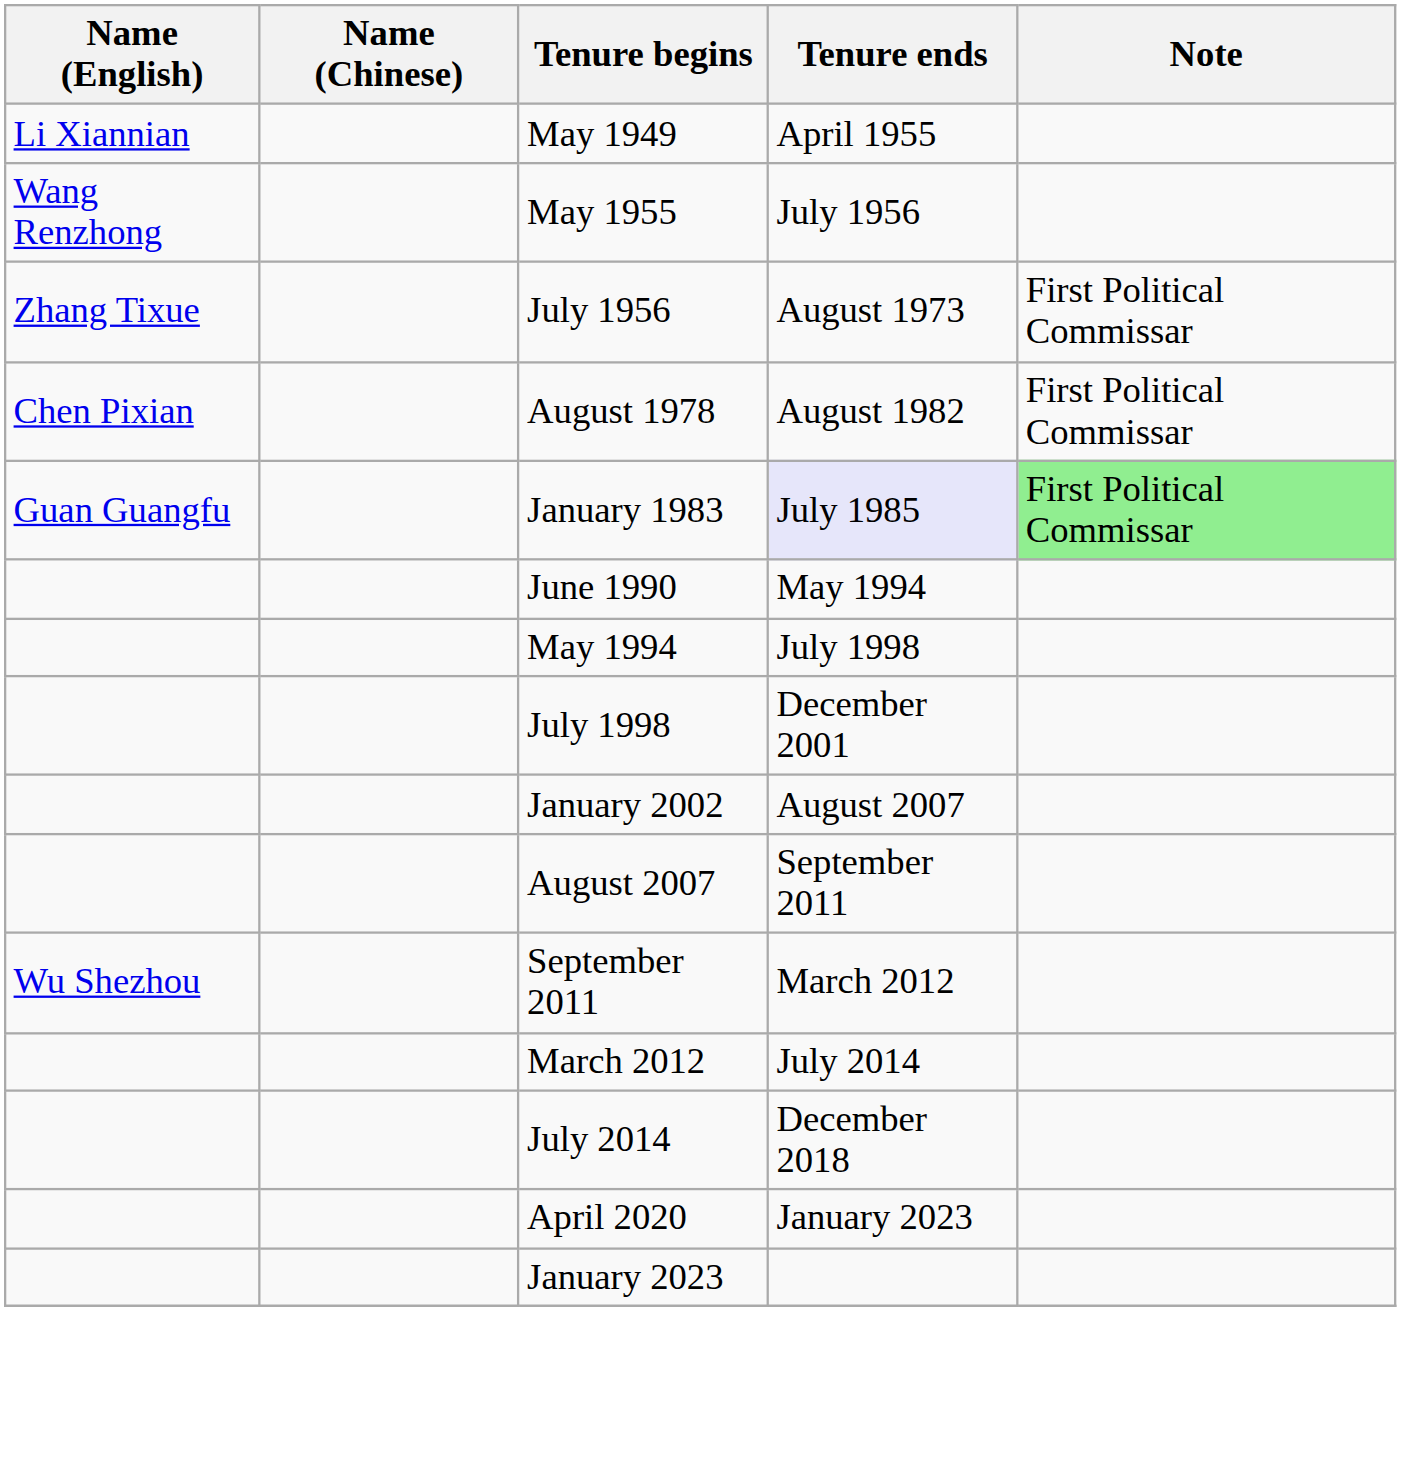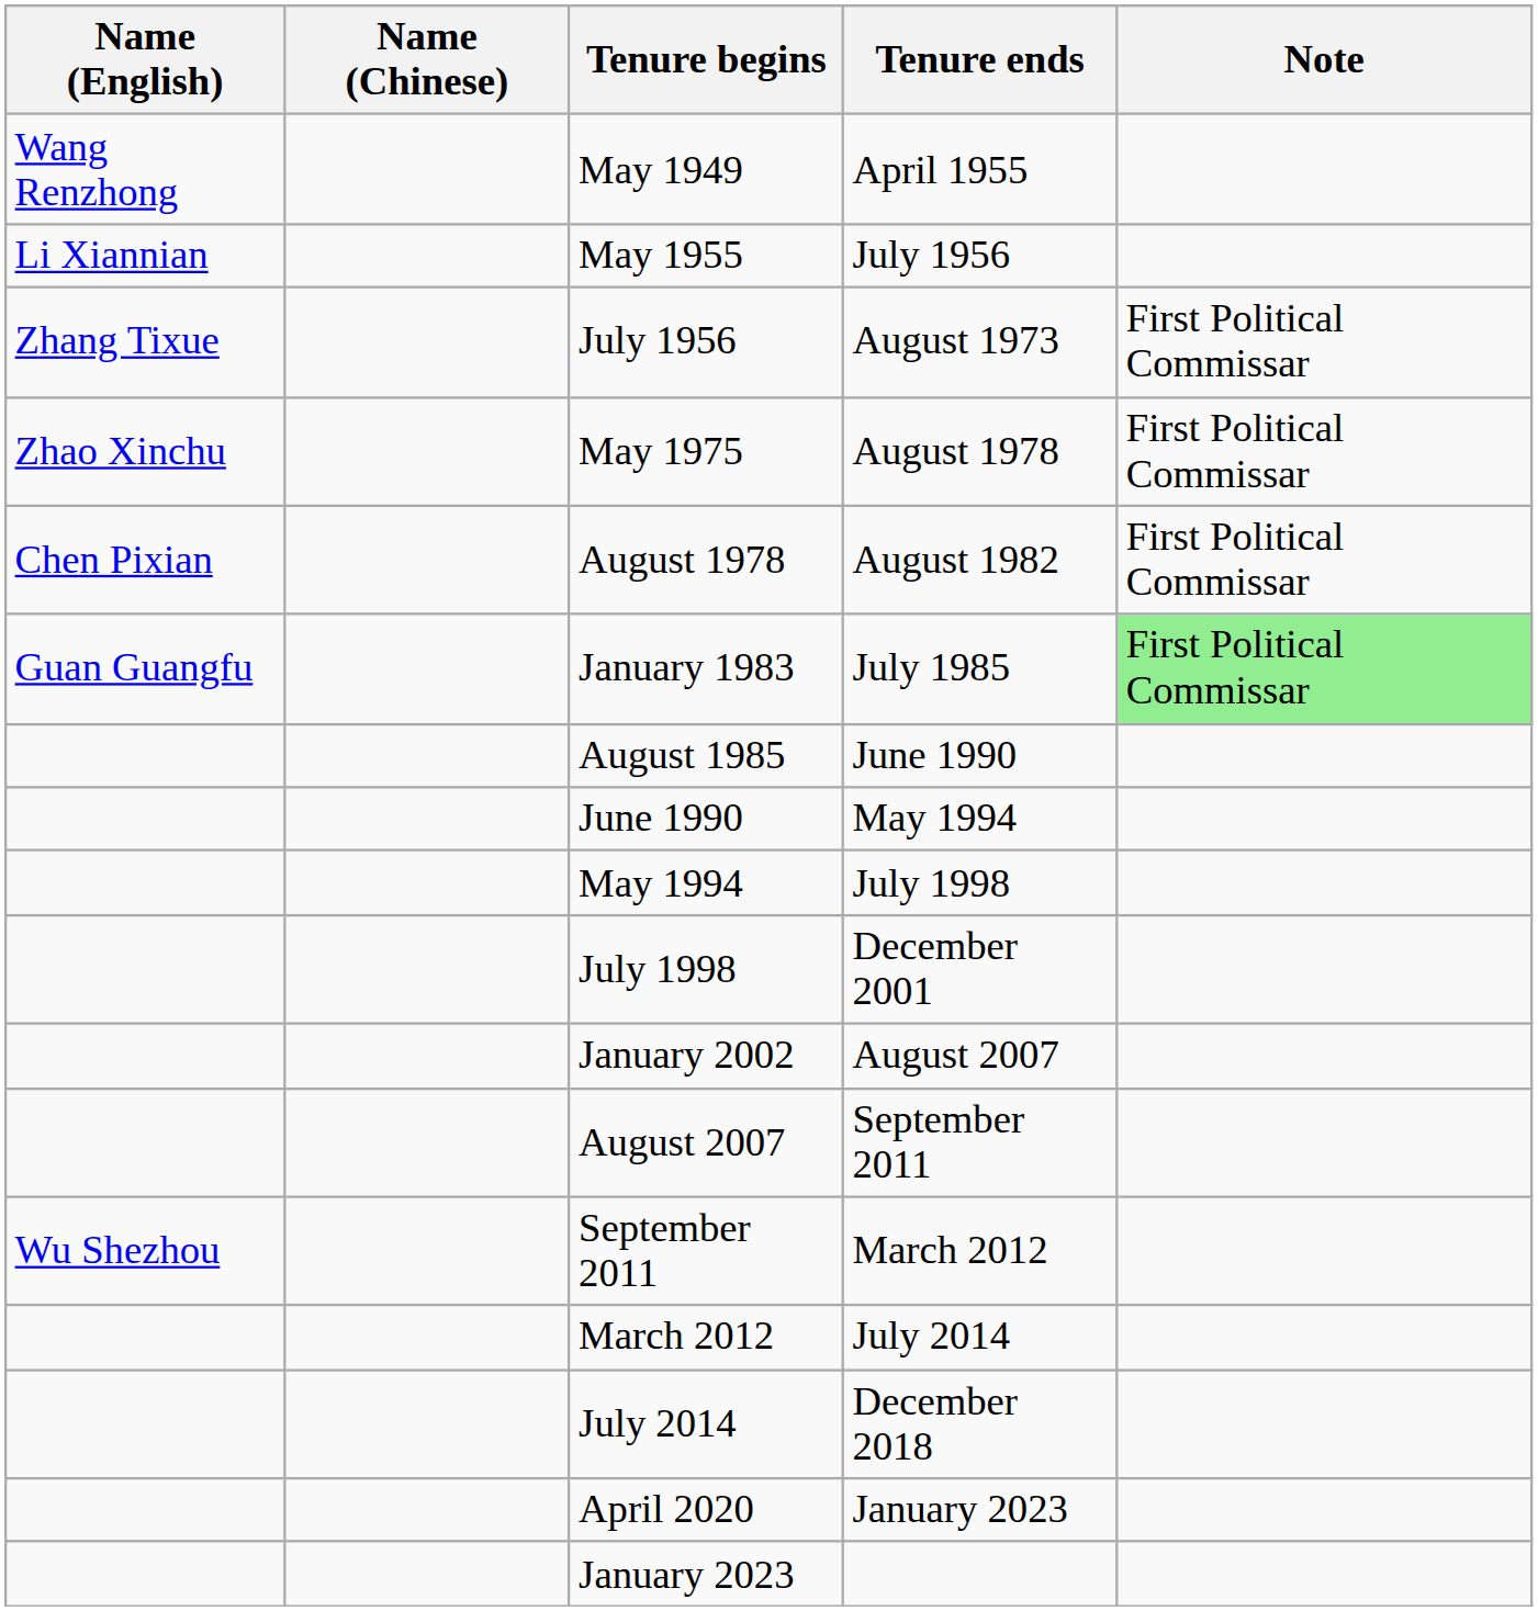May 1949 | Name (English): Li Xiannian -> Wang Renzhong
May 1955 | Name (English): Wang Renzhong -> Li Xiannian
+ row: Zhao Xinchu | May 1975 | August 1978 | First Political Commissar
January 1983 | Tenure ends: lavender background -> no background
+ row: August 1985 | June 1990
